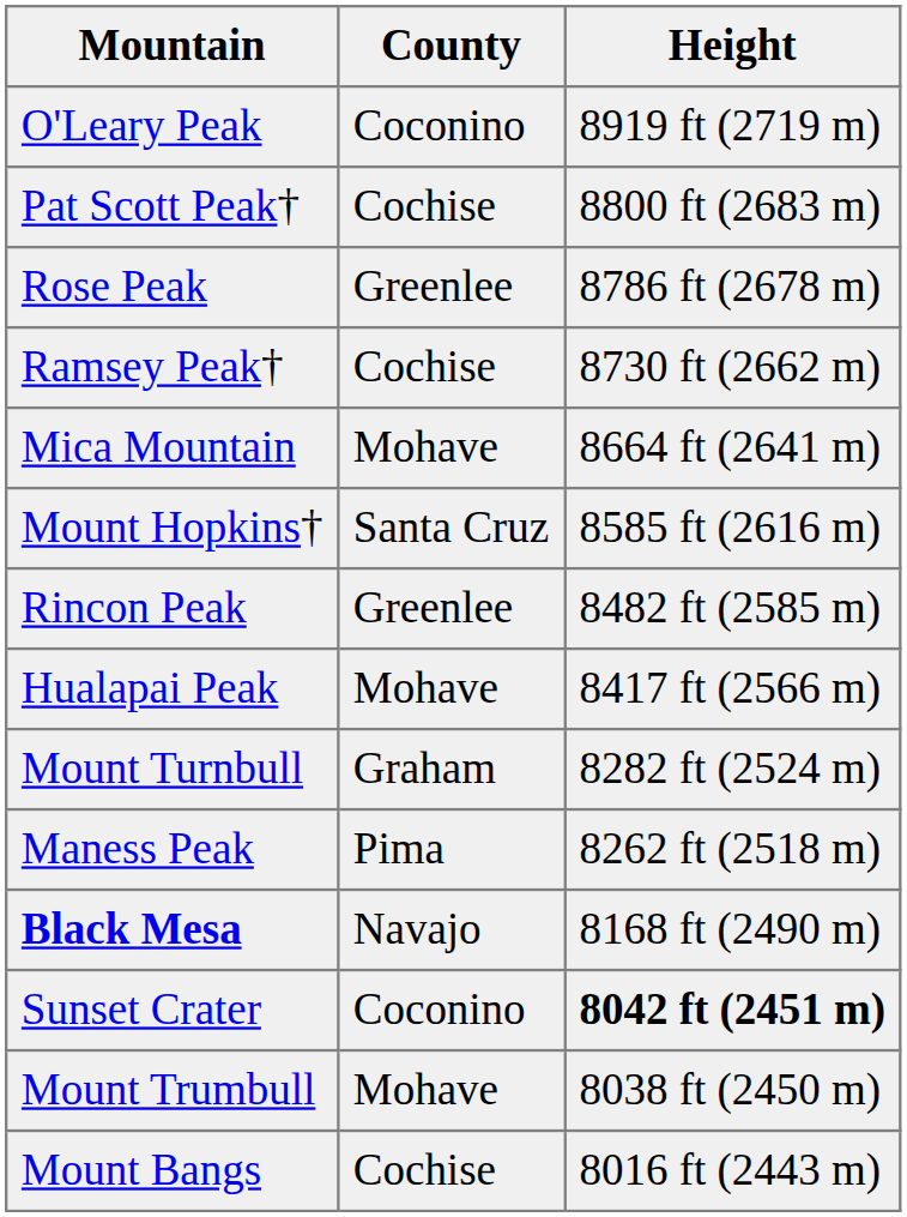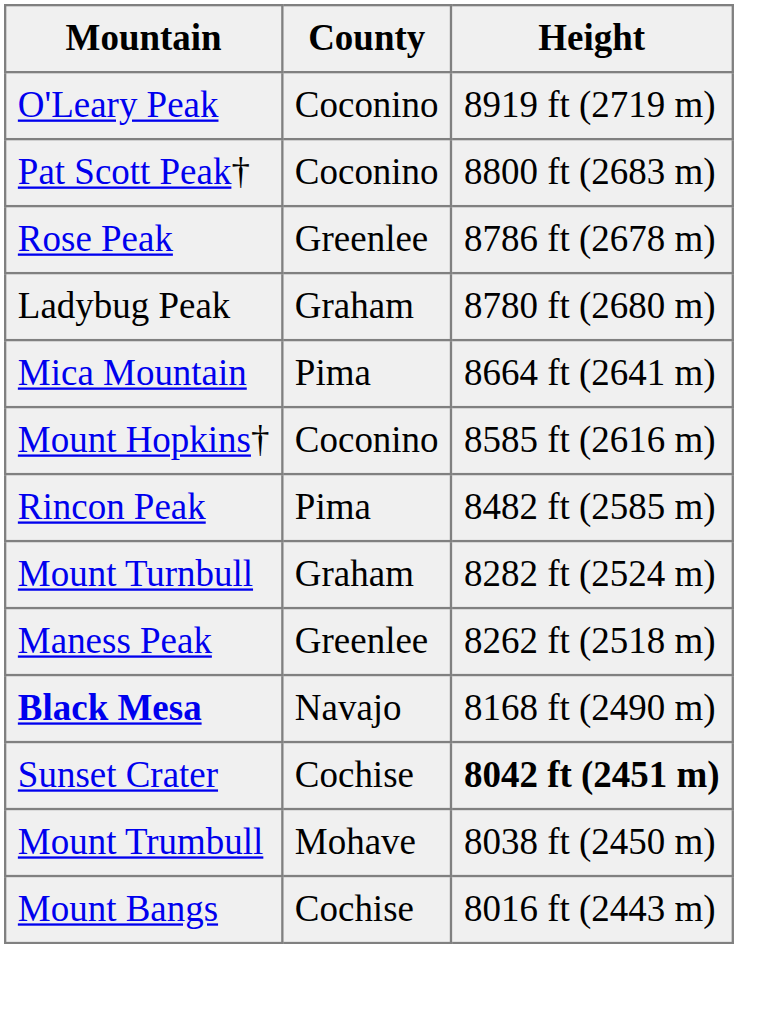Pat Scott Peak† | County: Cochise -> Coconino
+ row: Ladybug Peak | Graham | 8780 ft (2680 m)
- row: Ramsey Peak† | Cochise | 8730 ft (2662 m)
Mica Mountain | County: Mohave -> Pima
Mount Hopkins† | County: Santa Cruz -> Coconino
Rincon Peak | County: Greenlee -> Pima
- row: Hualapai Peak | Mohave | 8417 ft (2566 m)
Maness Peak | County: Pima -> Greenlee
Sunset Crater | County: Coconino -> Cochise
